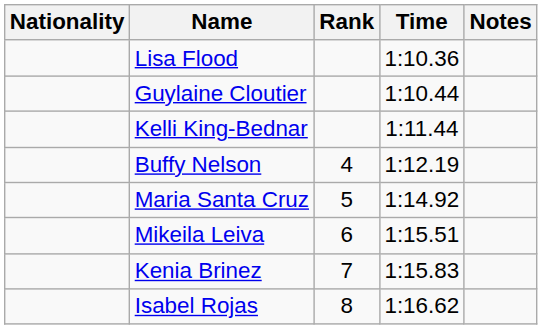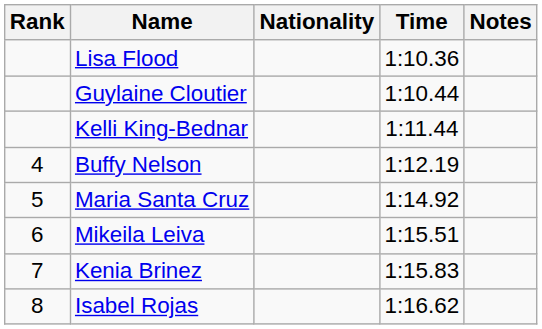columns swapped: Rank <-> Nationality
